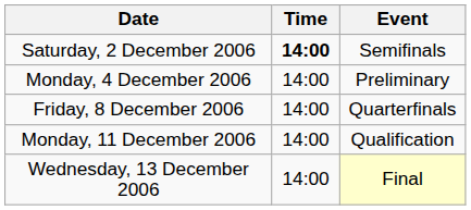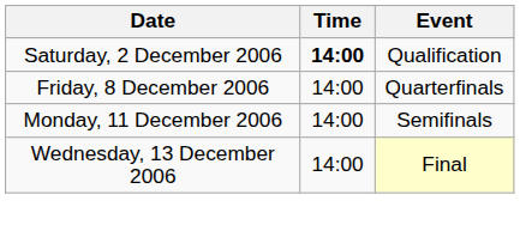Saturday, 2 December 2006 | Event: Semifinals -> Qualification
- row: Monday, 4 December 2006 | 14:00 | Preliminary
Monday, 11 December 2006 | Event: Qualification -> Semifinals
